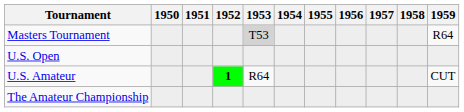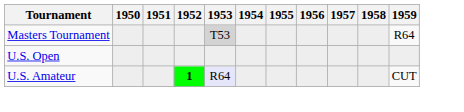U.S. Amateur | 1953: no background -> lavender background
- row: The Amateur Championship
